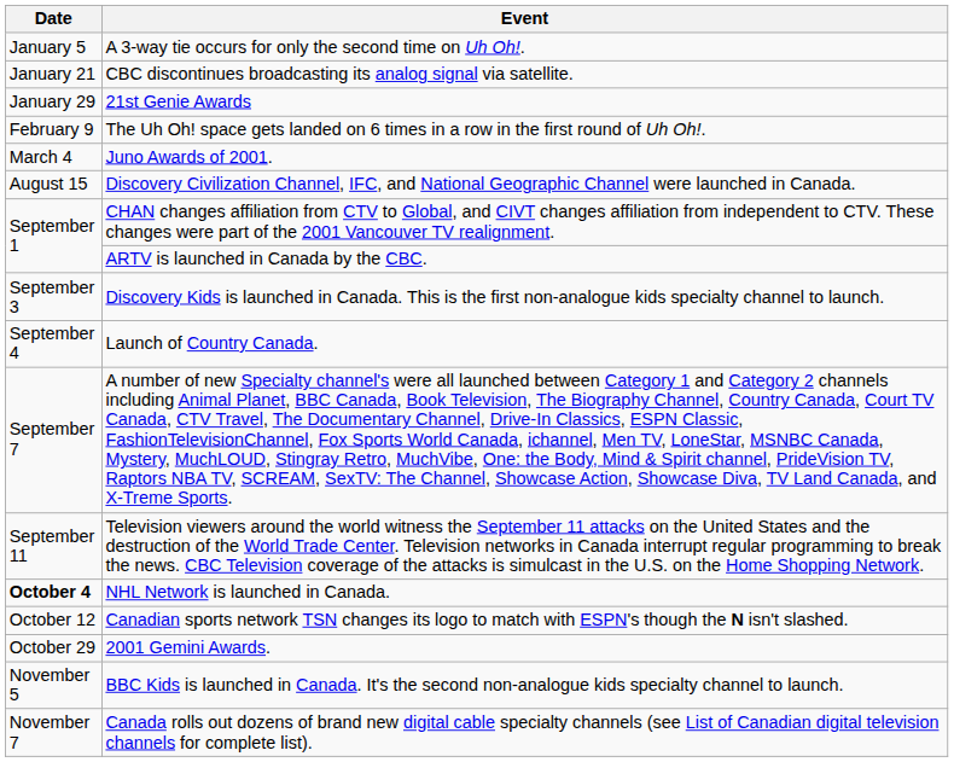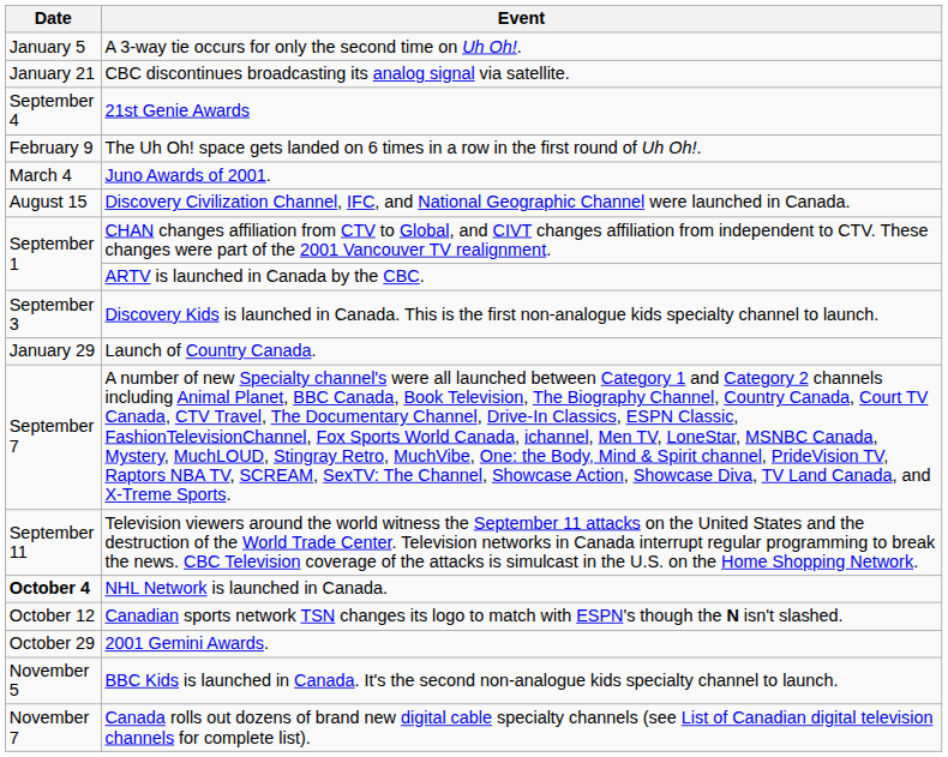21st Genie Awards | Date: January 29 -> September 4
Launch of Country Canada. | Date: September 4 -> January 29
